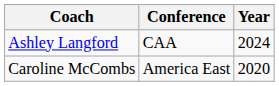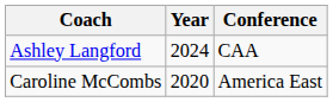columns swapped: Year <-> Conference
